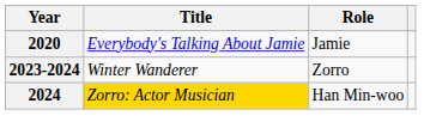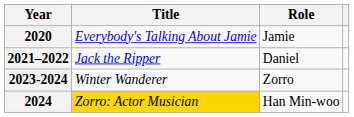+ row: 2021–2022 | Jack the Ripper | Daniel
